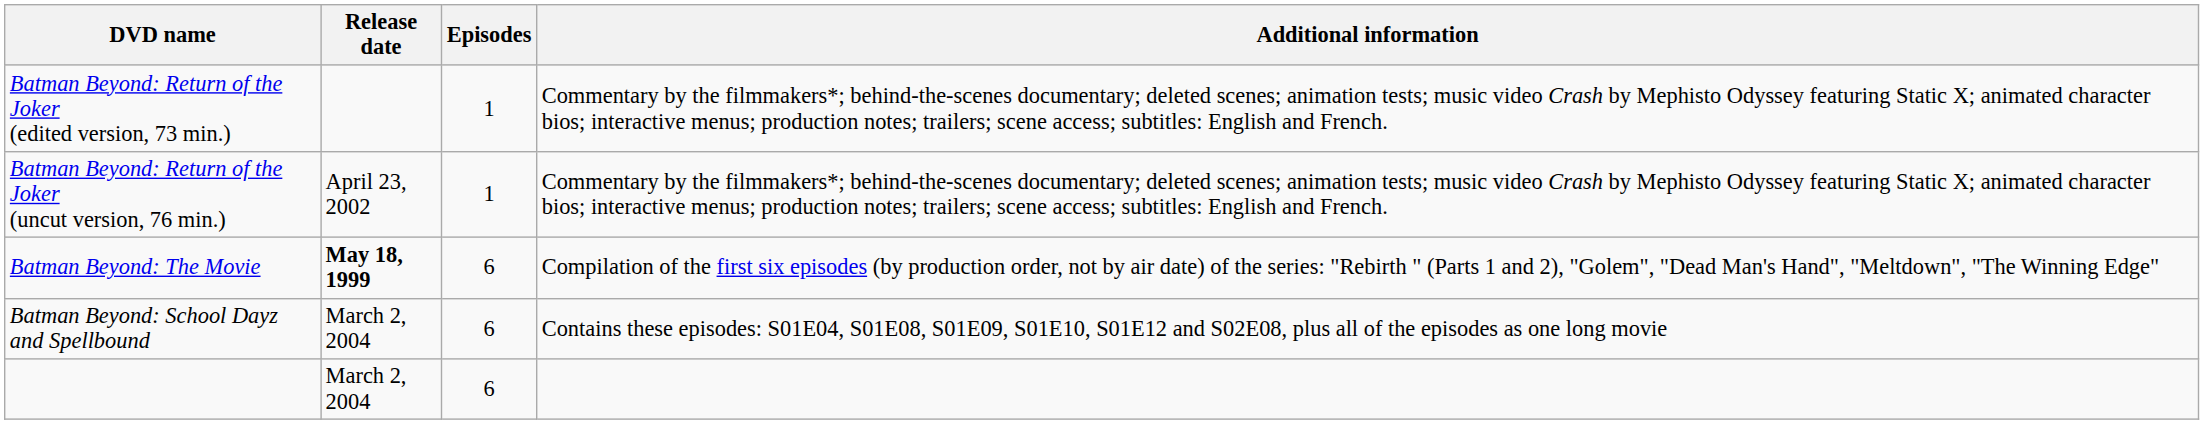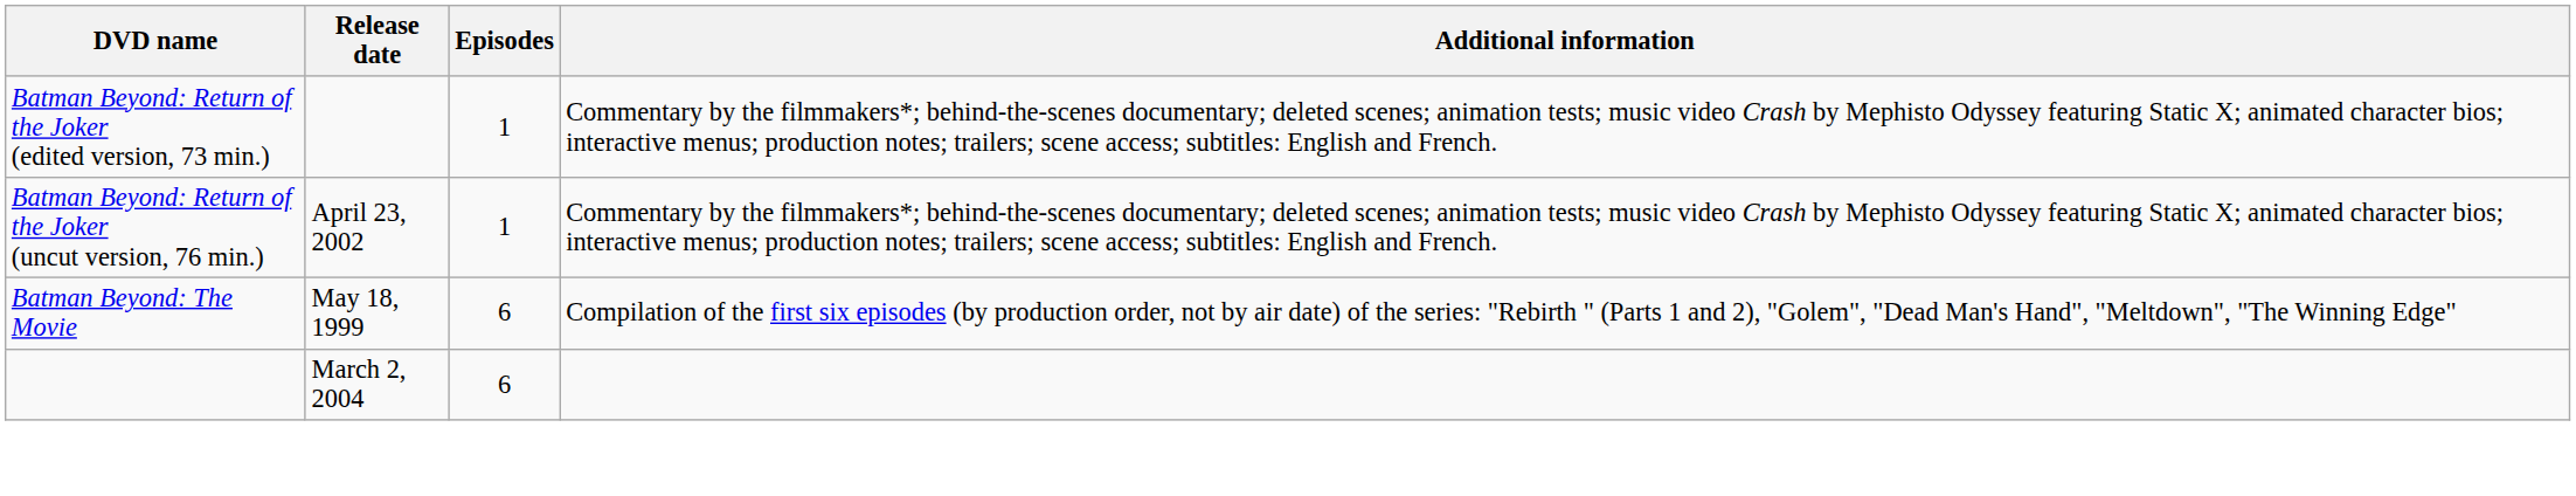Batman Beyond: The Movie | Release date: bold -> normal
- row: Batman Beyond: School Dayz and Spellbound | March 2, 2004 | 6 | Contains these episodes: S01E04, S01E08, S01E09, S01E10, S01E12 and S02E08, plus all of the episodes as one long movie
